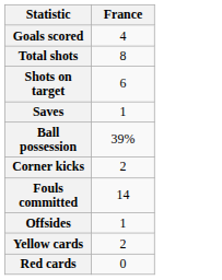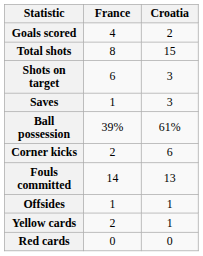+ column: Croatia | 2 | 15 | 3 | 3 | 61% | 6 | 13 | 1 | 1 | 0
